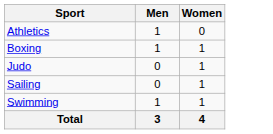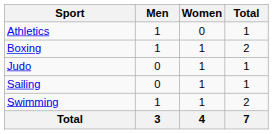+ column: Total | 1 | 2 | 1 | 1 | 2 | 7
